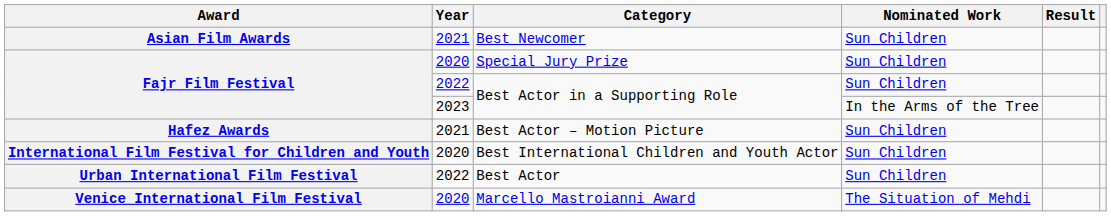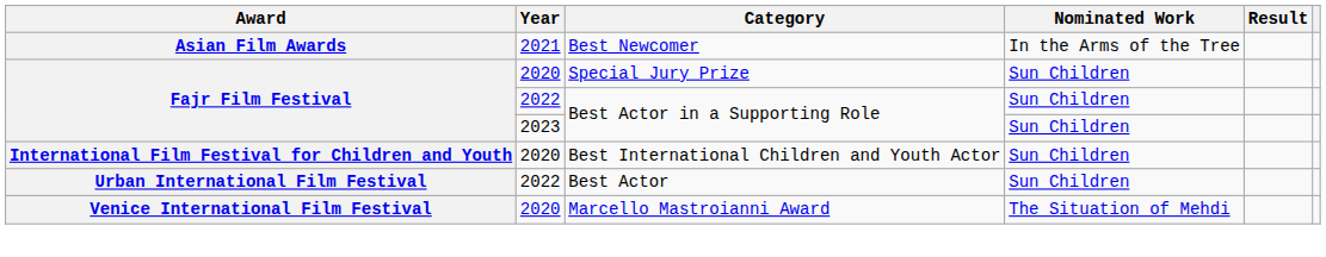Best Newcomer | Nominated Work: Sun Children -> In the Arms of the Tree
2023 / Best Actor in a Supporting Role | Nominated Work: In the Arms of the Tree -> Sun Children
- row: Hafez Awards | 2021 | Best Actor – Motion Picture | Sun Children
